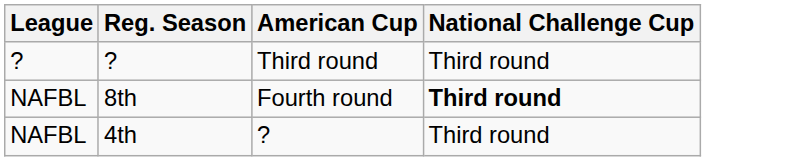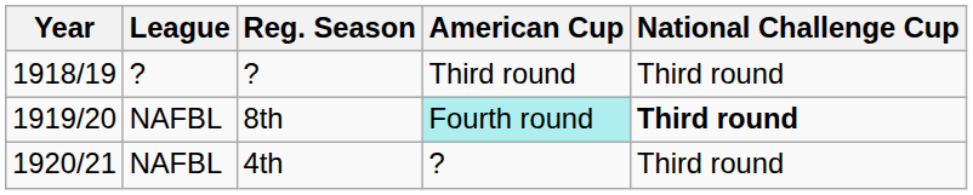+ column: Year | 1918/19 | 1919/20 | 1920/21
8th | American Cup: no background -> paleturquoise background
